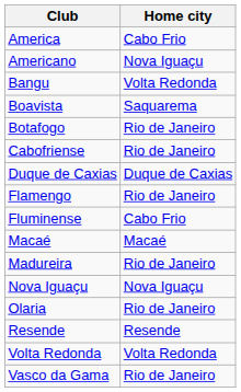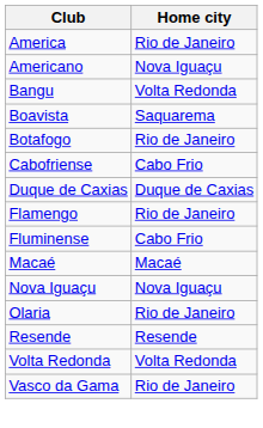America | Home city: Cabo Frio -> Rio de Janeiro
Cabofriense | Home city: Rio de Janeiro -> Cabo Frio
- row: Madureira | Rio de Janeiro
